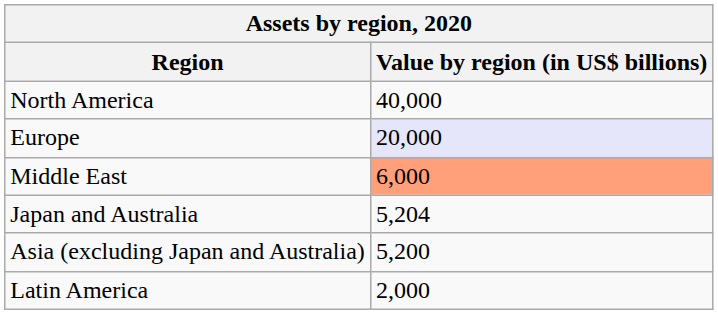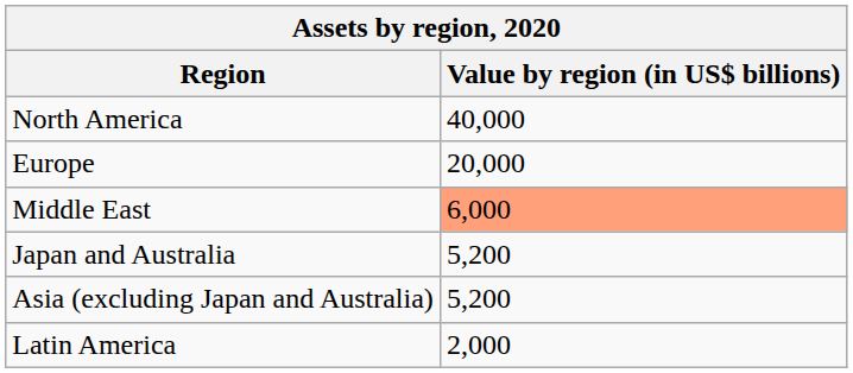Europe | Value by region (in US$ billions): lavender background -> no background
Japan and Australia | Value by region (in US$ billions): 5,204 -> 5,200
